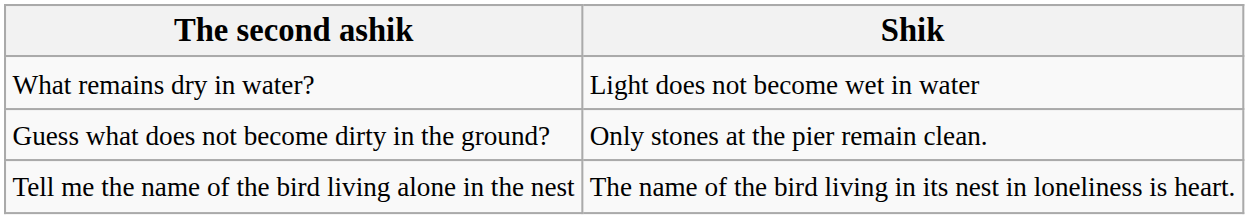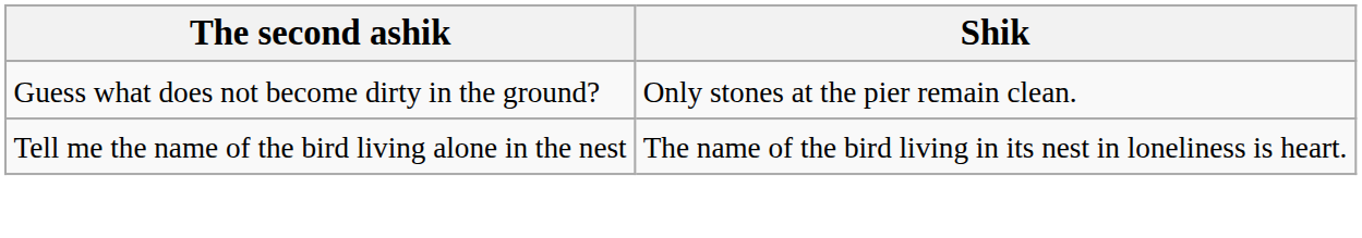- row: What remains dry in water? | Light does not become wet in water
